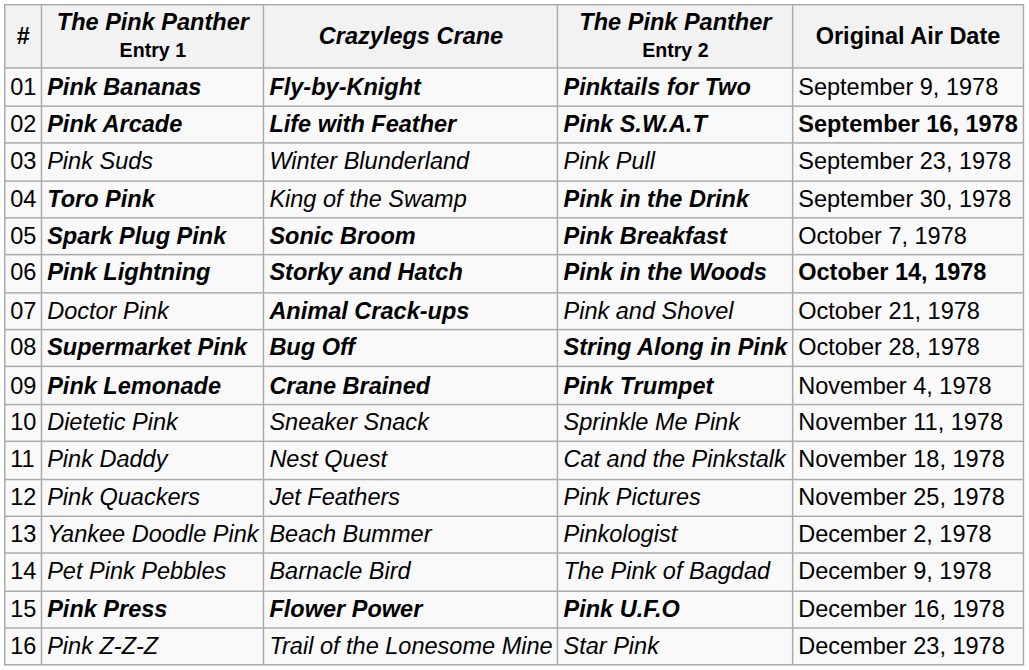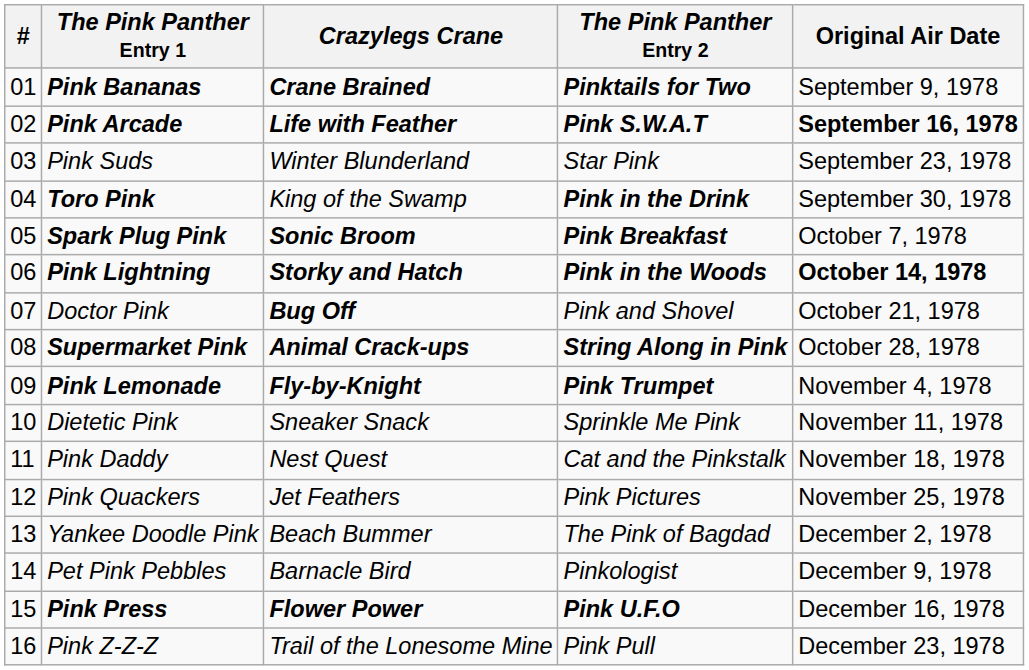Pink Bananas | Crazylegs Crane: Fly-by-Knight -> Crane Brained
Pink Suds | The Pink Panther Entry 2: Pink Pull -> Star Pink
Doctor Pink | Crazylegs Crane: Animal Crack-ups -> Bug Off
Supermarket Pink | Crazylegs Crane: Bug Off -> Animal Crack-ups
Pink Lemonade | Crazylegs Crane: Crane Brained -> Fly-by-Knight
Yankee Doodle Pink | The Pink Panther Entry 2: Pinkologist -> The Pink of Bagdad
Pet Pink Pebbles | The Pink Panther Entry 2: The Pink of Bagdad -> Pinkologist
Pink Z-Z-Z | The Pink Panther Entry 2: Star Pink -> Pink Pull
